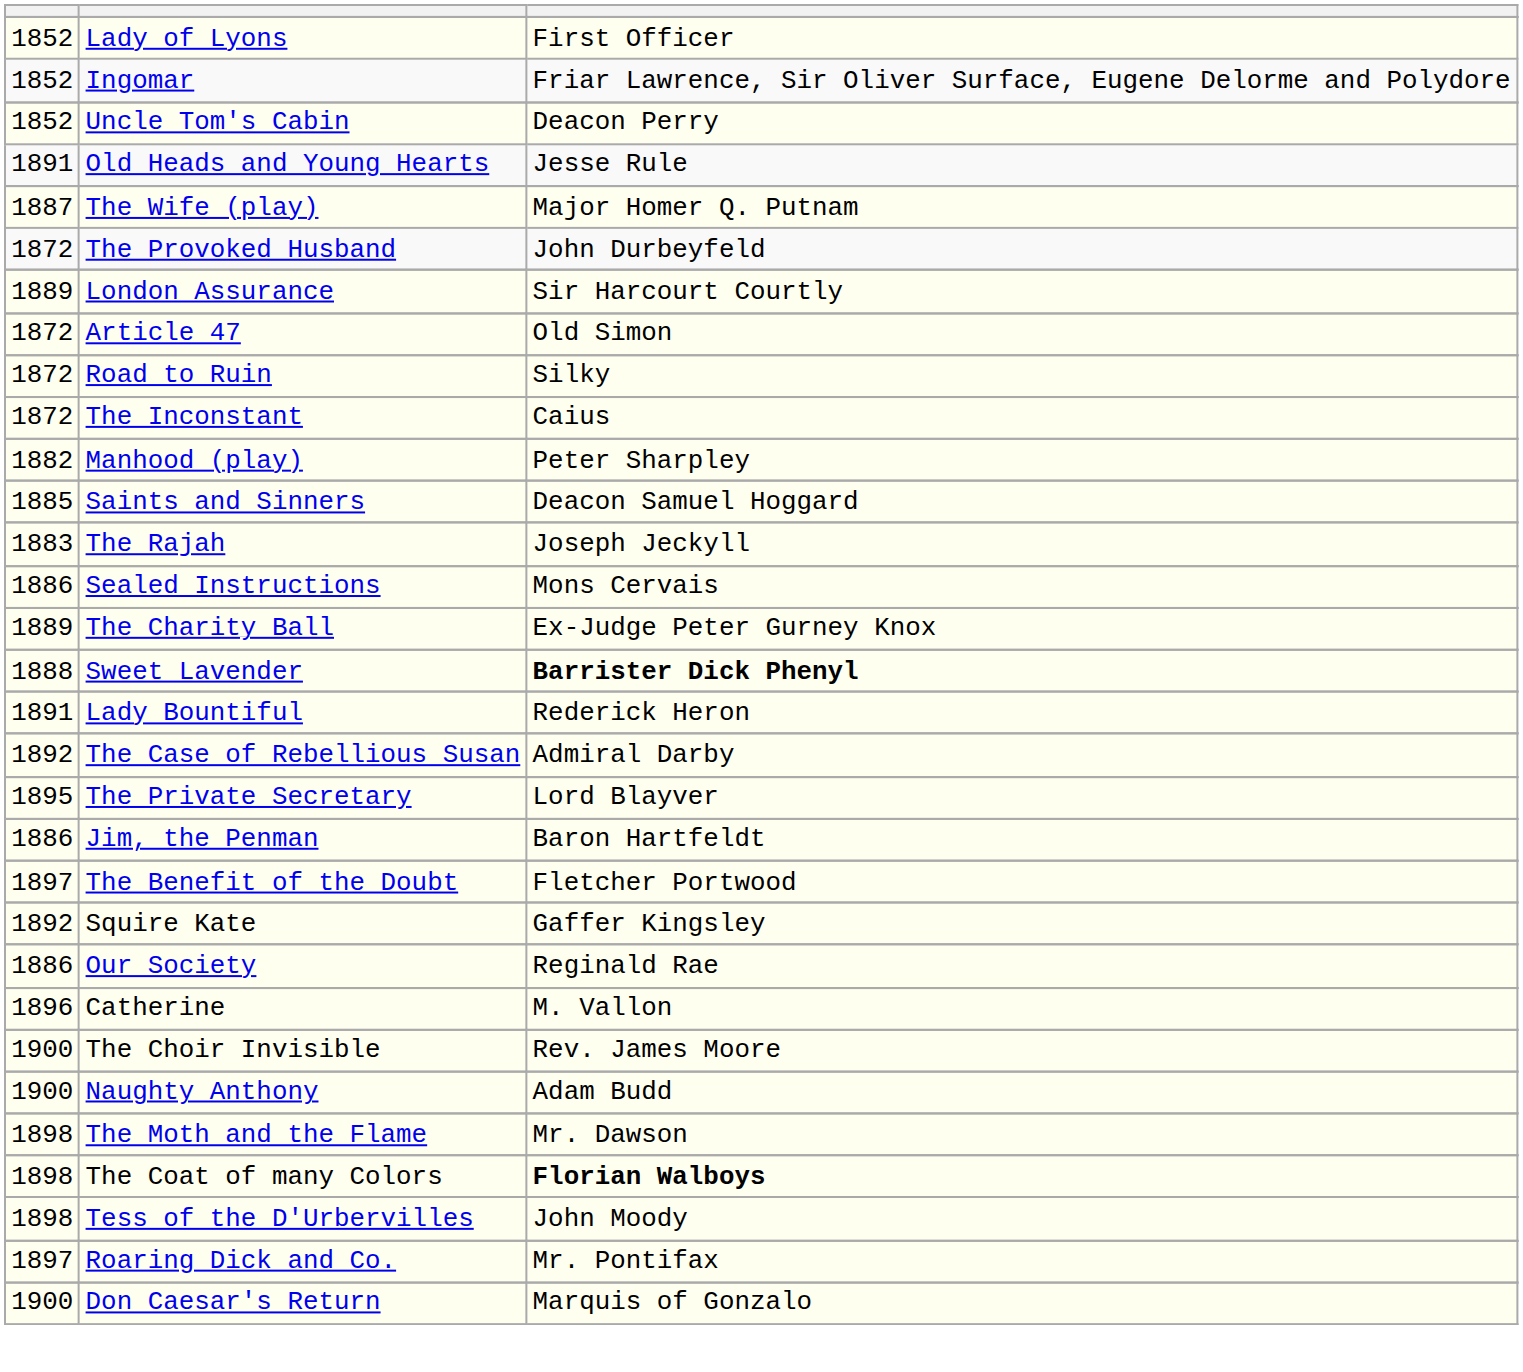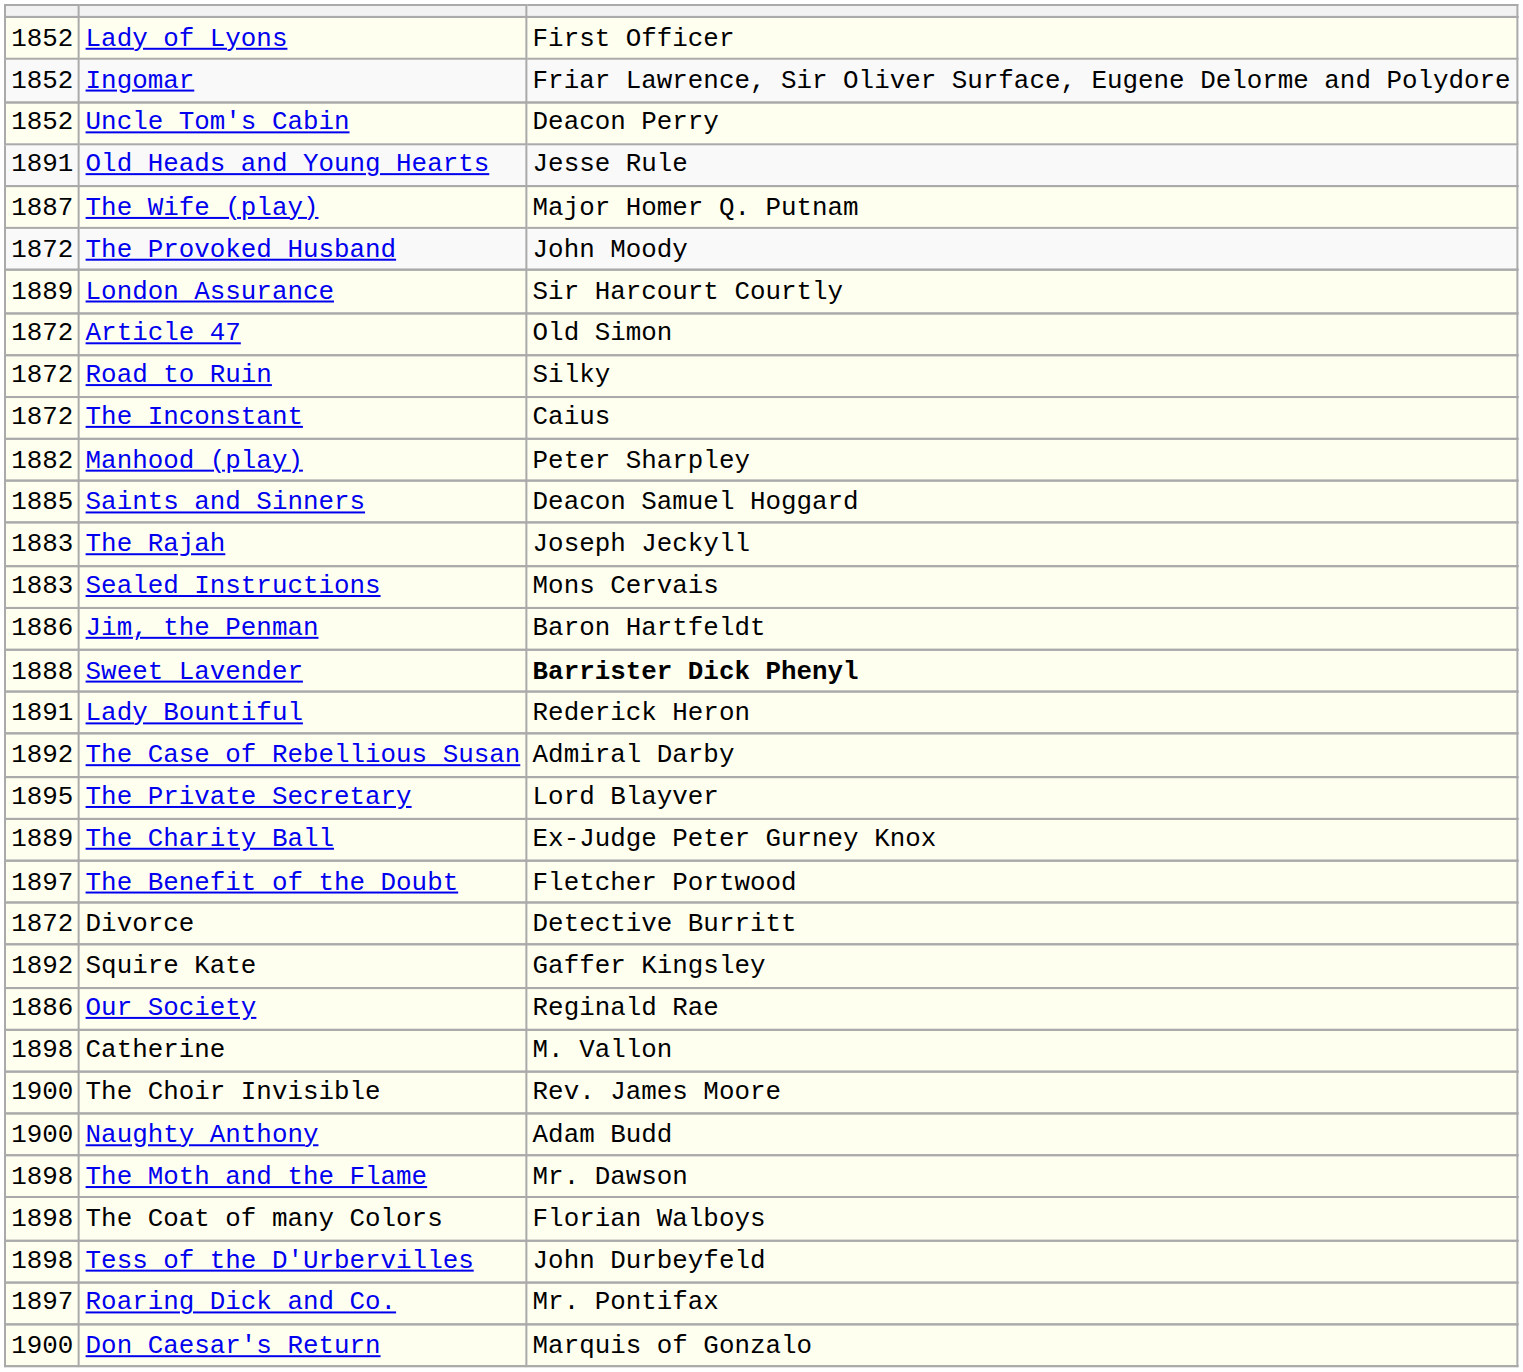The Provoked Husband | column 3: John Durbeyfeld -> John Moody
Sealed Instructions | column 1: 1886 -> 1883
rows swapped: The Charity Ball <-> Jim, the Penman
+ row: 1872 | Divorce | Detective Burritt
Catherine | column 1: 1896 -> 1898
The Coat of many Colors | column 3: bold -> normal
Tess of the D'Urbervilles | column 3: John Moody -> John Durbeyfeld
